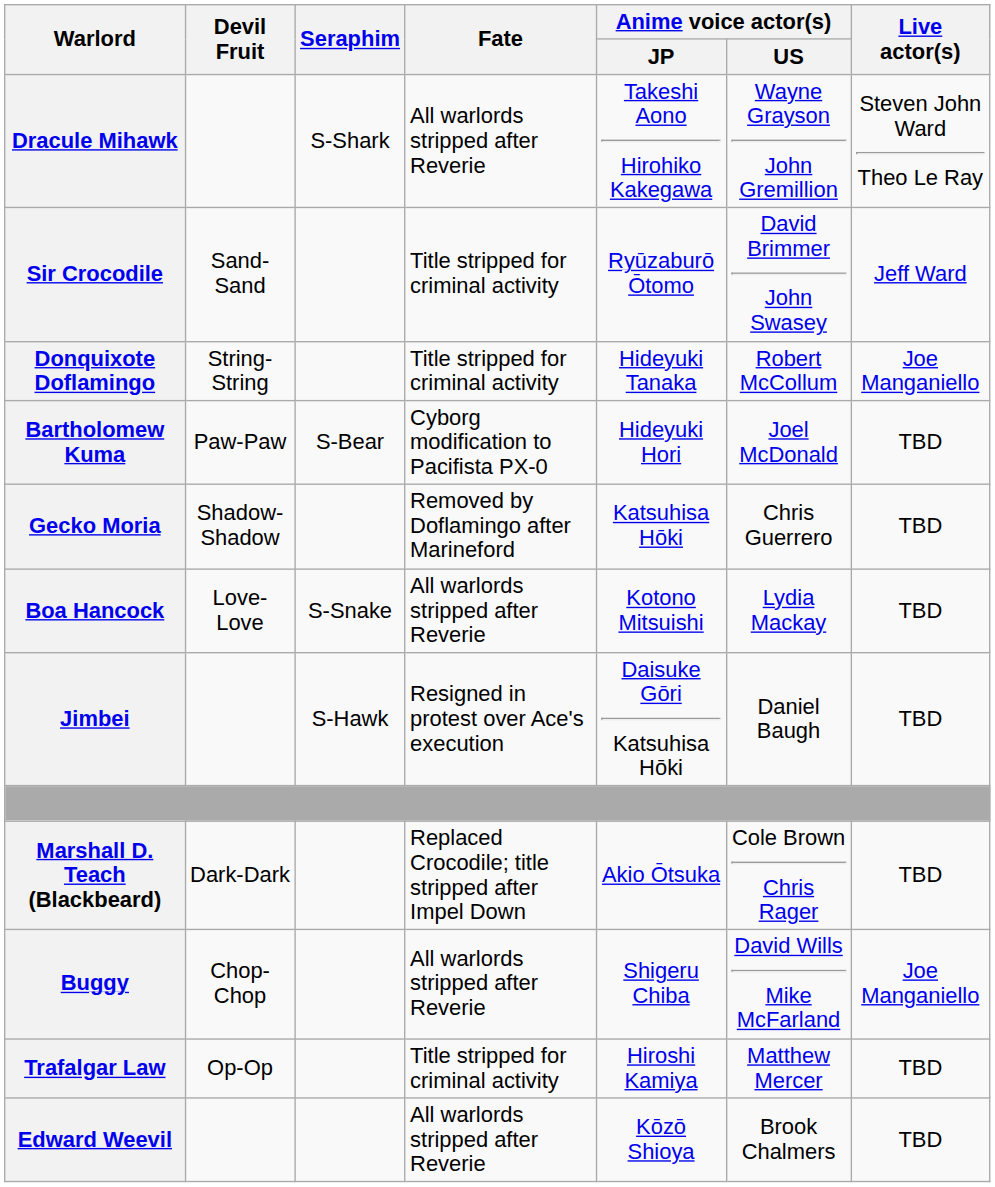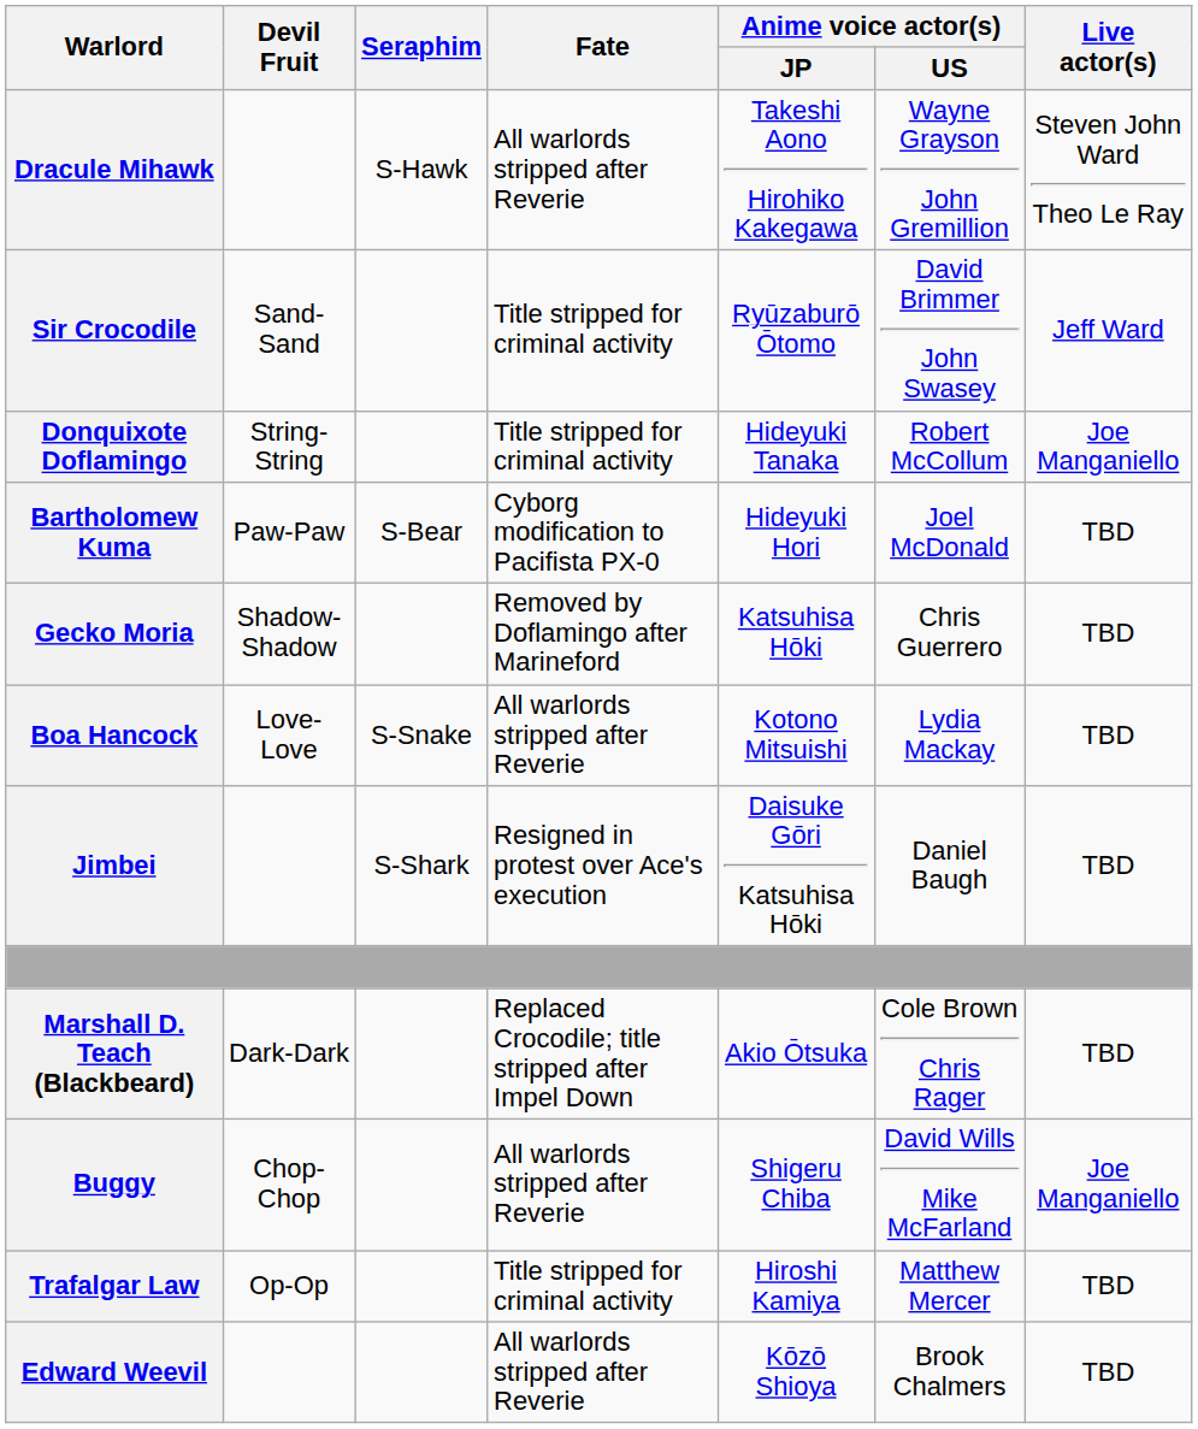Dracule Mihawk | Seraphim: S-Shark -> S-Hawk
Jimbei | Seraphim: S-Hawk -> S-Shark
